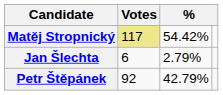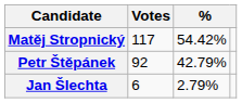Matěj Stropnický | Votes: khaki background -> no background
rows swapped: Petr Štěpánek <-> Jan Šlechta
